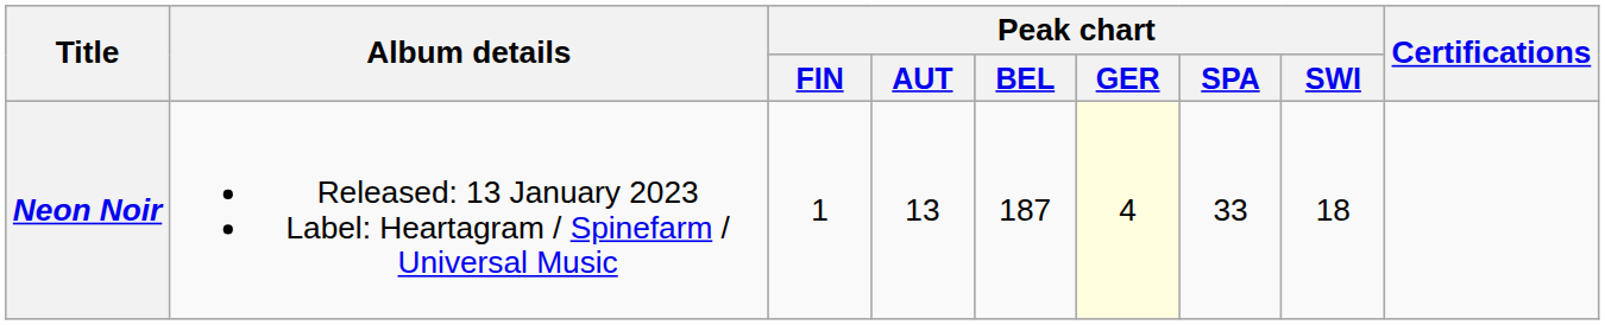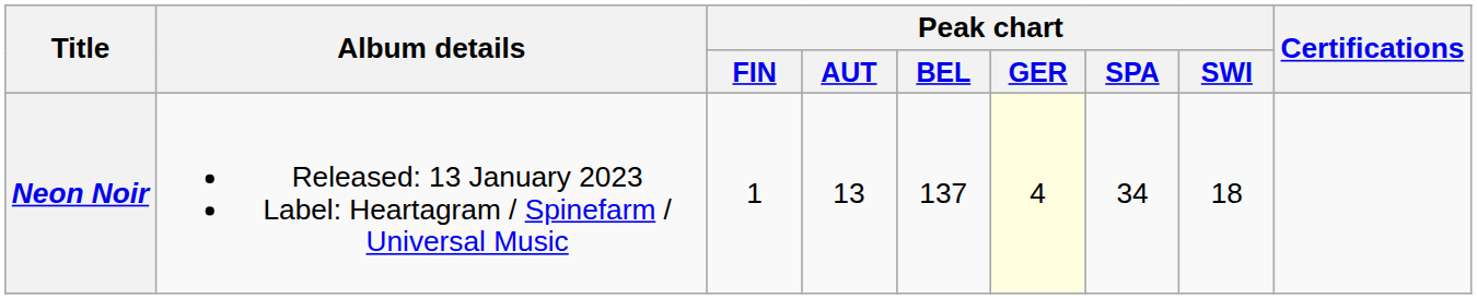Neon Noir | Peak chart / BEL: 187 -> 137
Neon Noir | Peak chart / SPA: 33 -> 34
